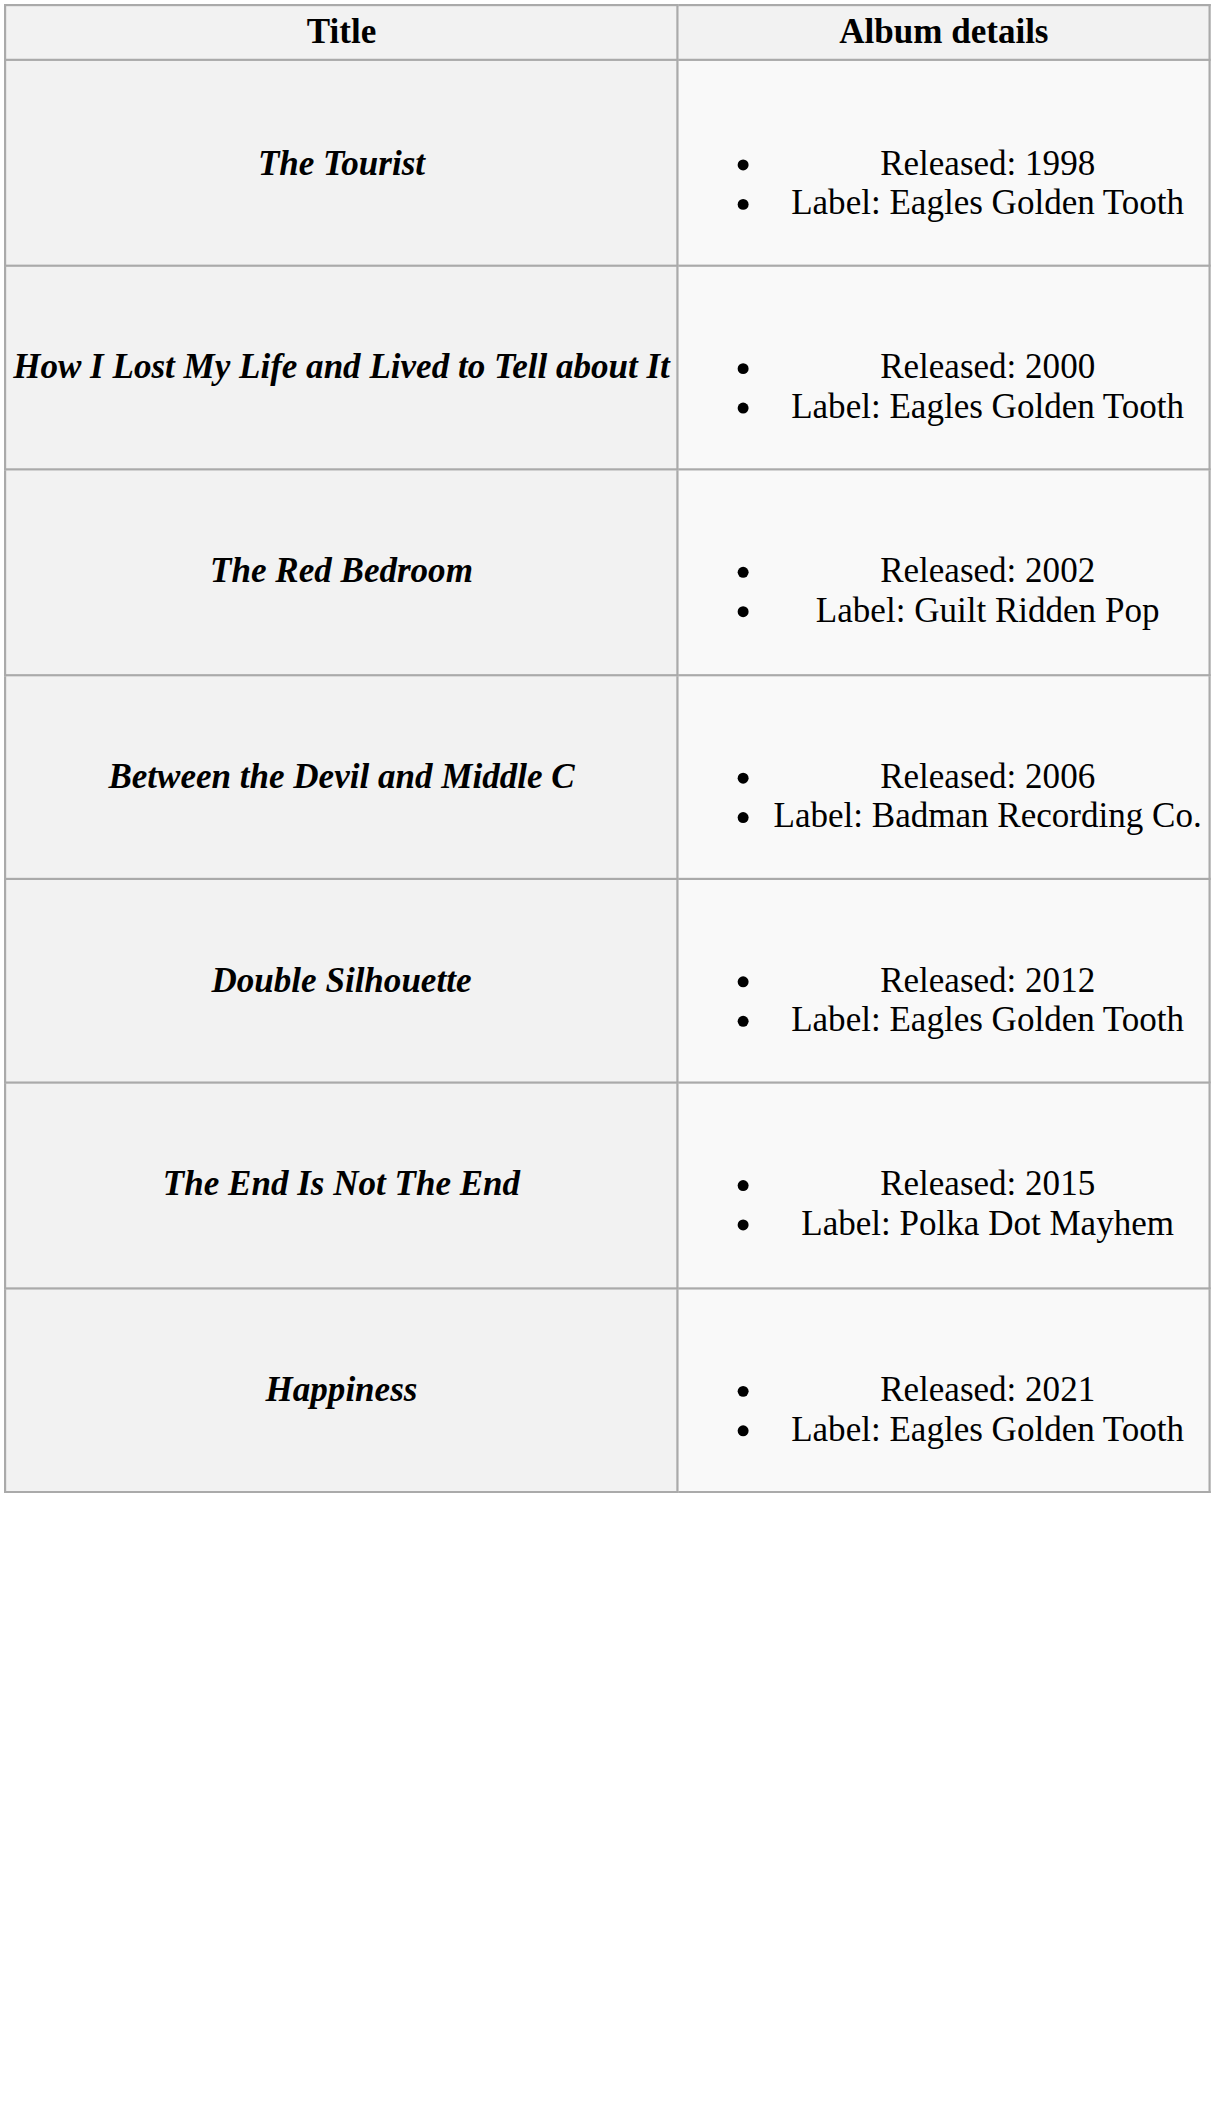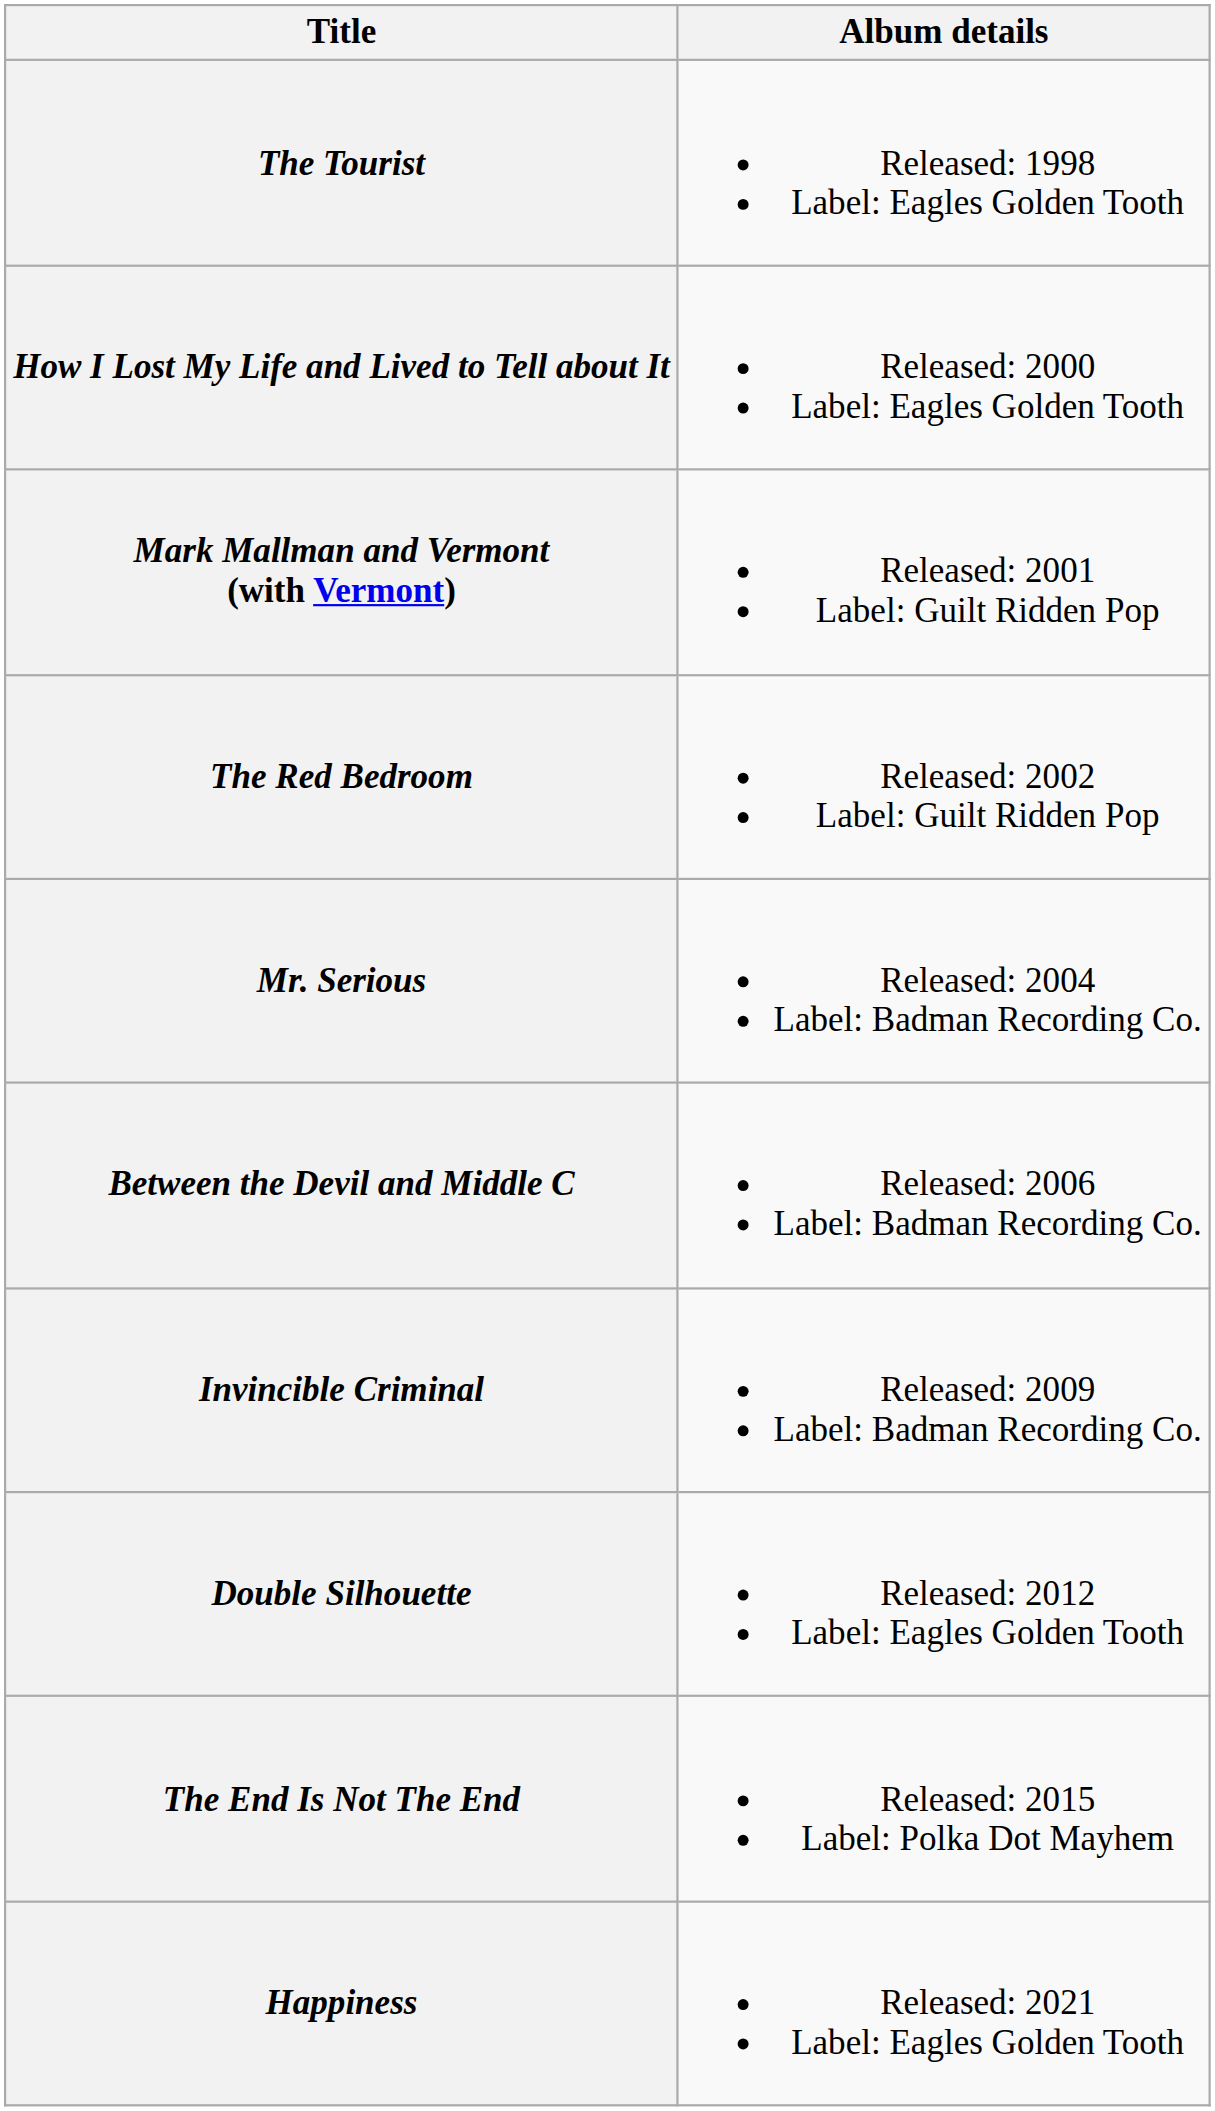+ row: Mark Mallman and Vermont (with Vermont) | Released: 2001 Label: Guilt Ridden Pop
+ row: Mr. Serious | Released: 2004 Label: Badman Recording Co.
+ row: Invincible Criminal | Released: 2009 Label: Badman Recording Co.
